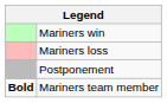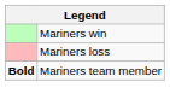- row: Postponement
